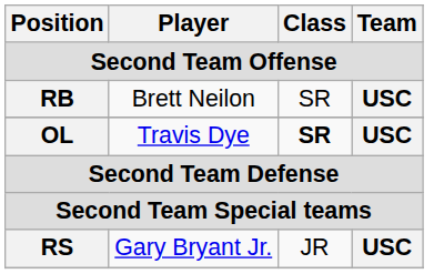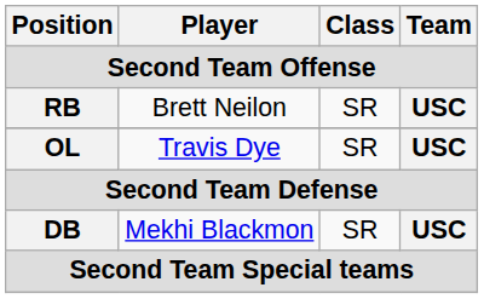OL | Class: bold -> normal
+ row: DB | Mekhi Blackmon | SR | USC
- row: RS | Gary Bryant Jr. | JR | USC
